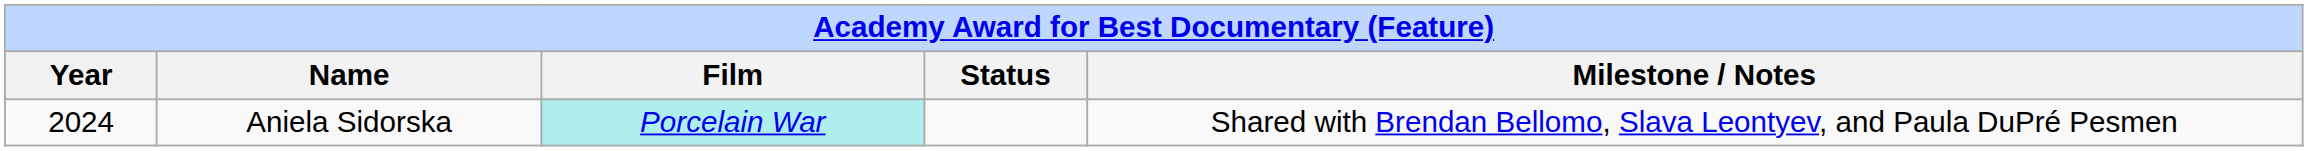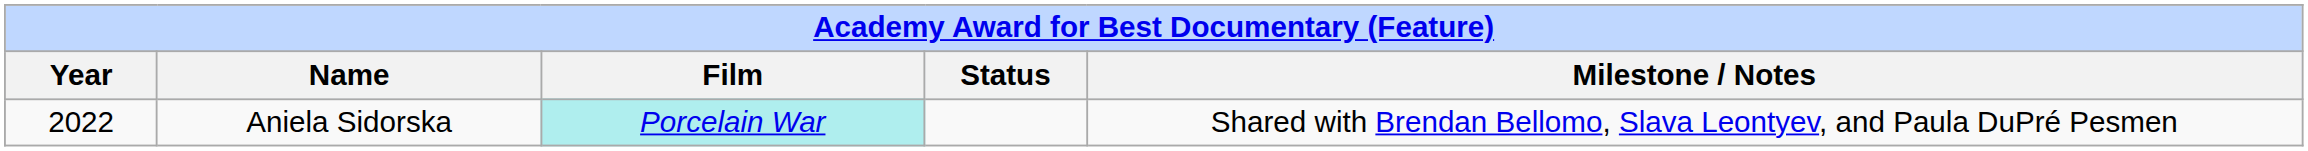Aniela Sidorska | Year: 2024 -> 2022
